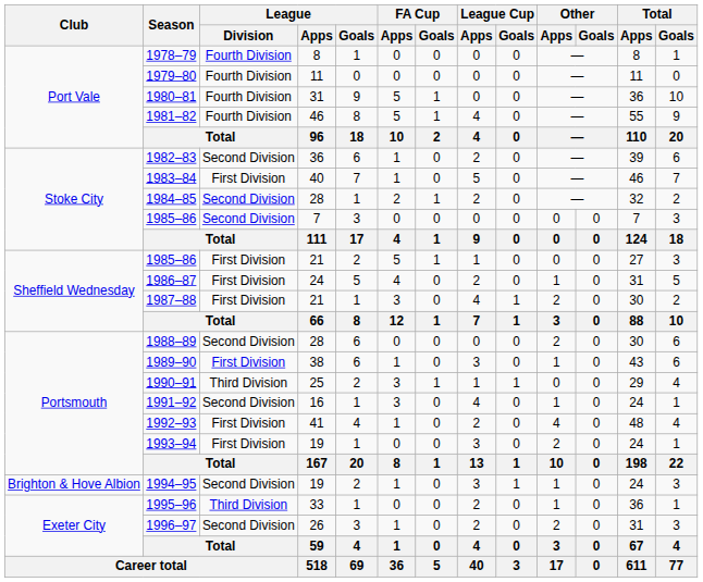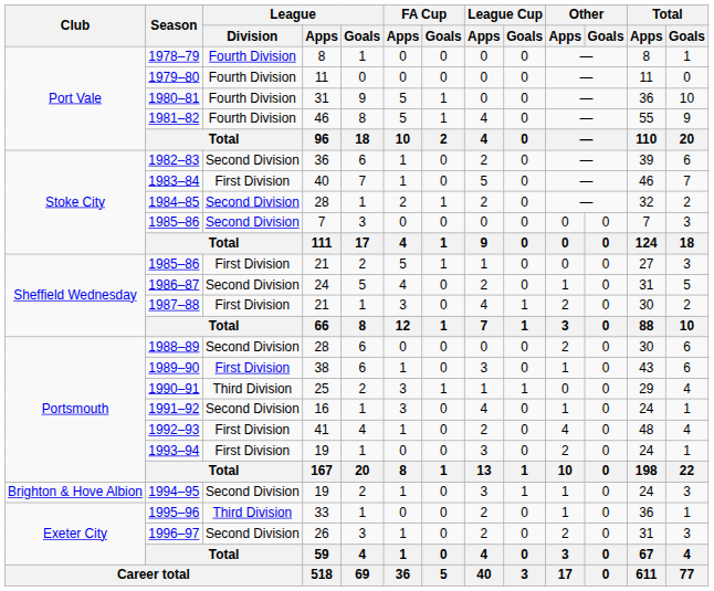1986–87 | League / Division: First Division -> Second Division
